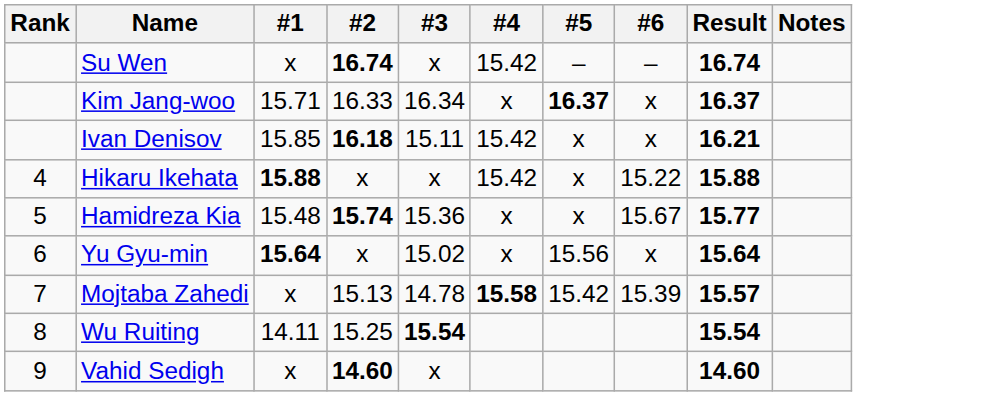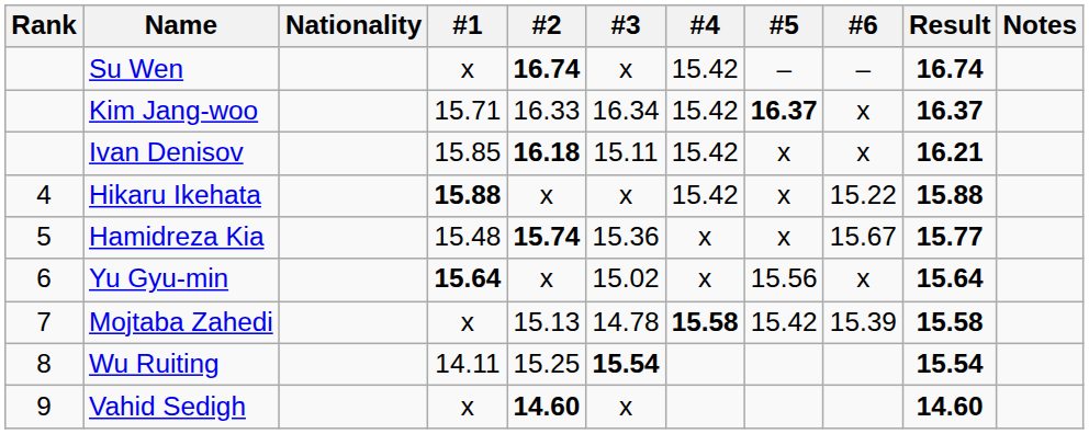+ column: Nationality
Kim Jang-woo | #4: x -> 15.42
Mojtaba Zahedi | Result: 15.57 -> 15.58
